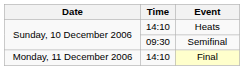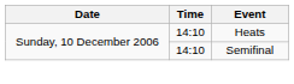Semifinal | Time: 09:30 -> 14:10
- row: Monday, 11 December 2006 | 14:10 | Final
